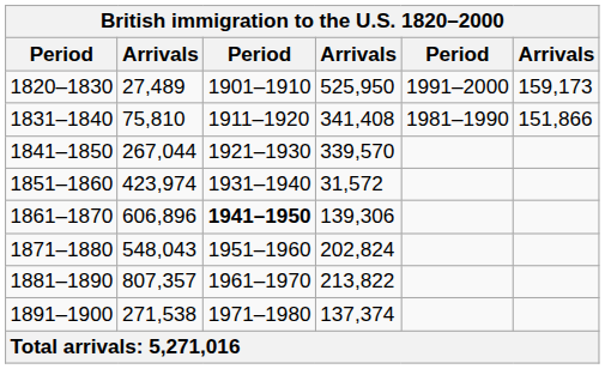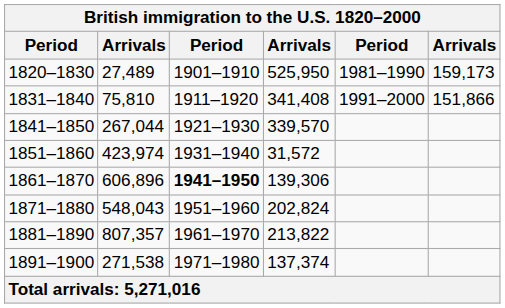1820–1830 | column 5: 1991–2000 -> 1981–1990
1831–1840 | column 5: 1981–1990 -> 1991–2000
